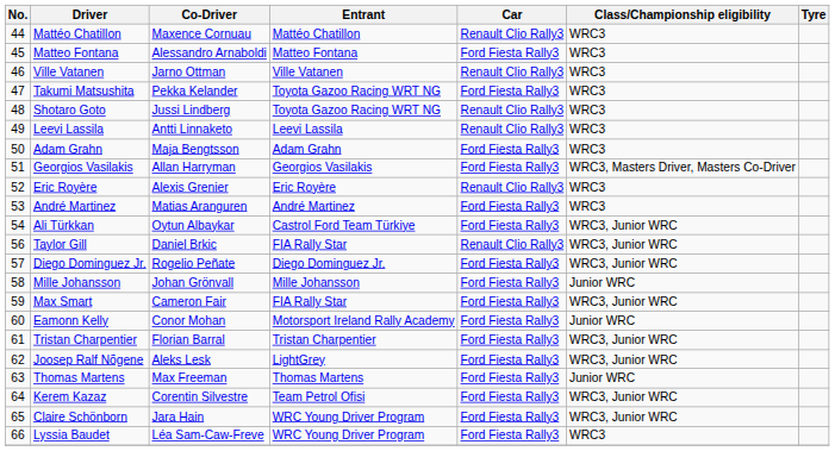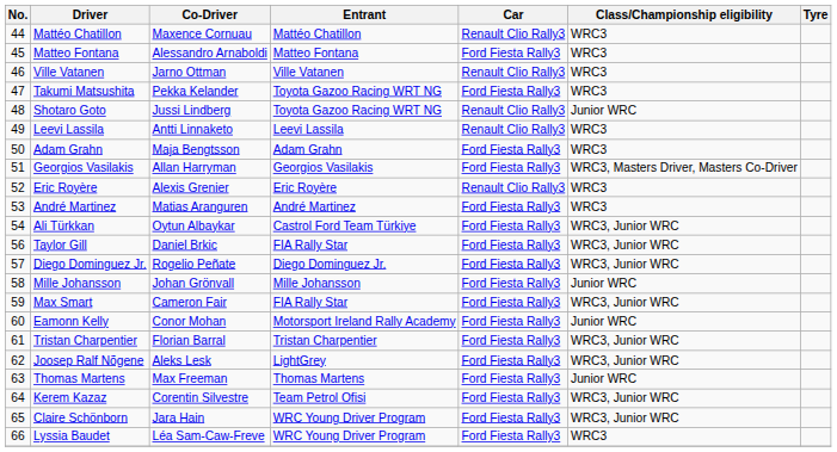Shotaro Goto | Class/Championship eligibility: WRC3 -> Junior WRC
Taylor Gill | Car: Renault Clio Rally3 -> Ford Fiesta Rally3
